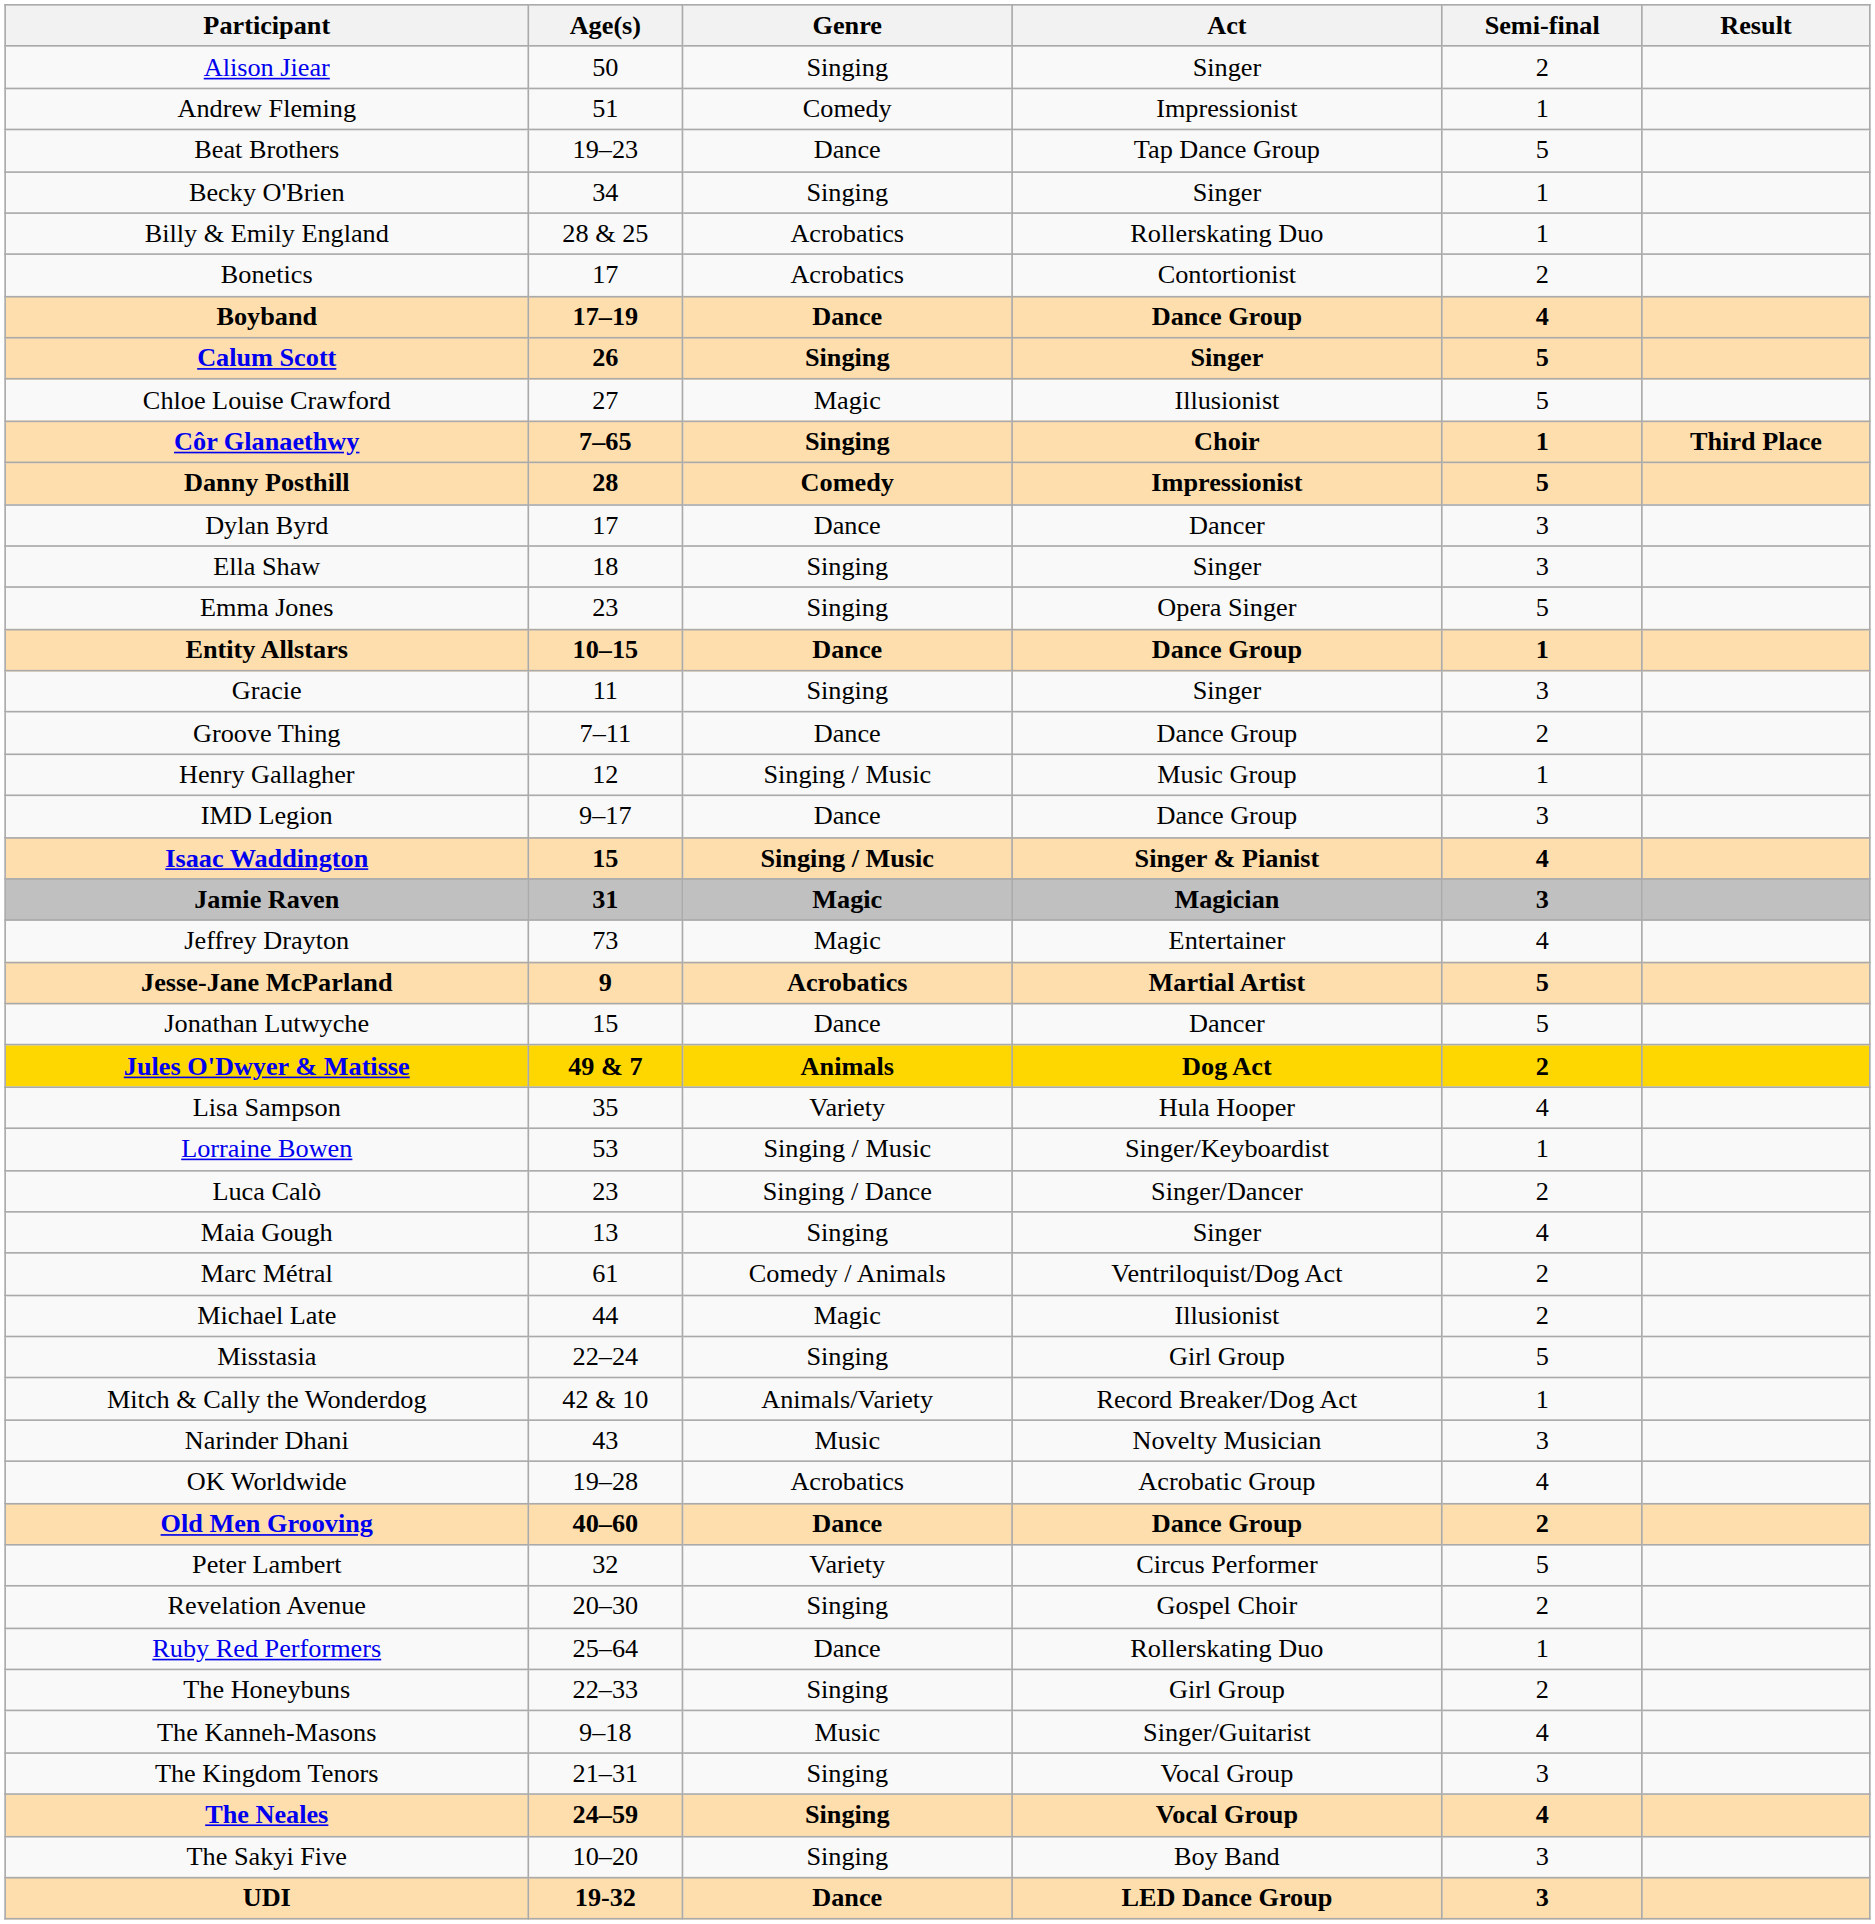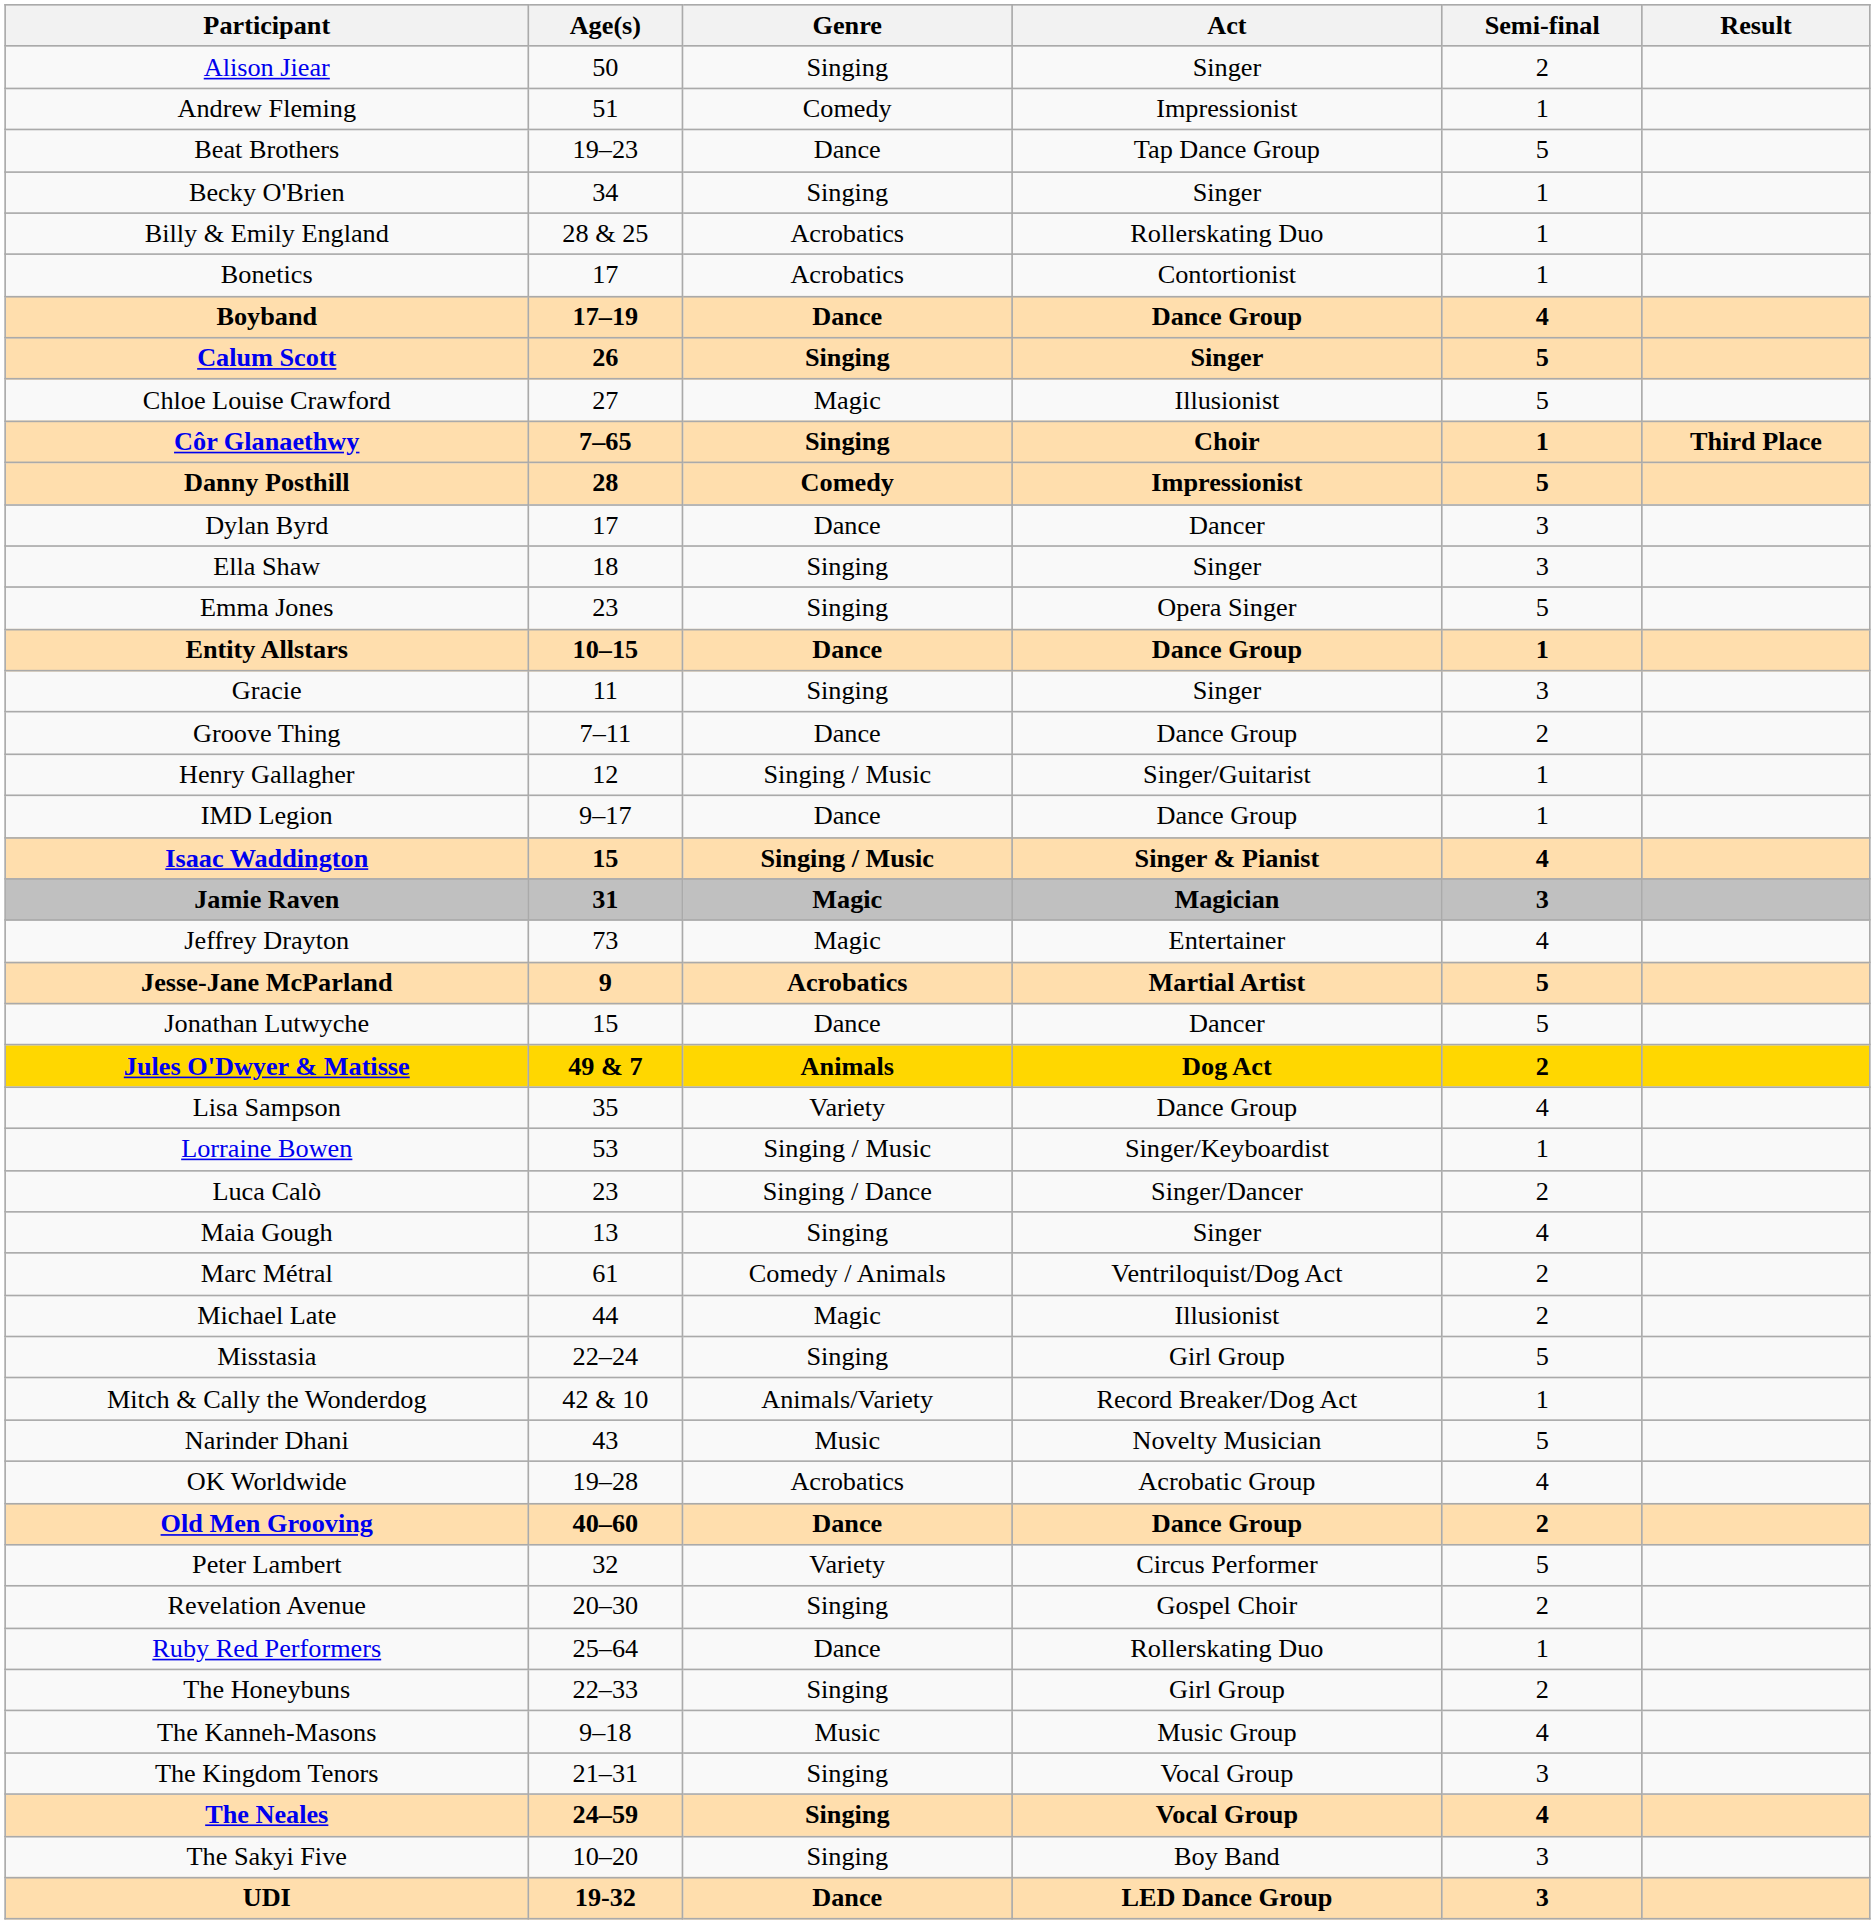Bonetics | Semi-final: 2 -> 1
Henry Gallagher | Act: Music Group -> Singer/Guitarist
IMD Legion | Semi-final: 3 -> 1
Lisa Sampson | Act: Hula Hooper -> Dance Group
Narinder Dhani | Semi-final: 3 -> 5
The Kanneh-Masons | Act: Singer/Guitarist -> Music Group
